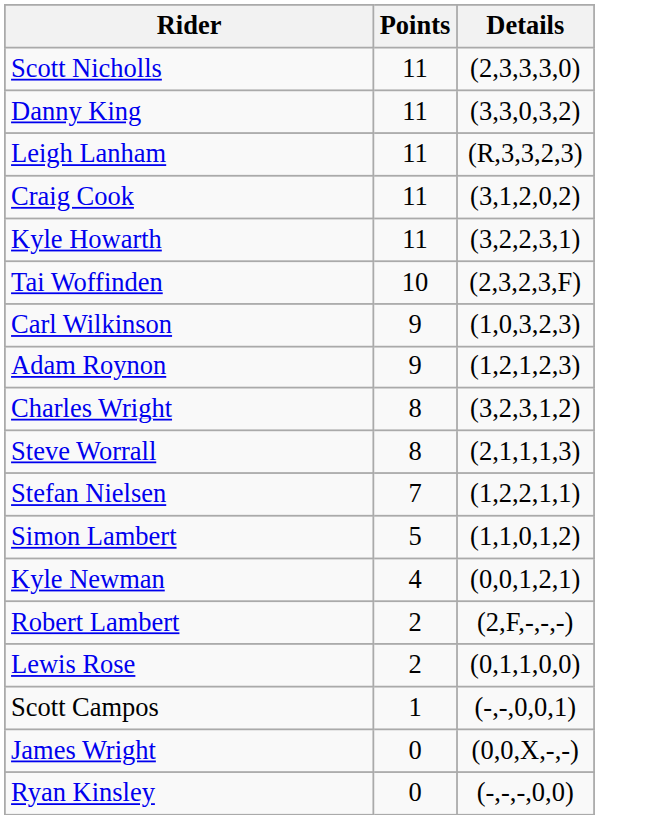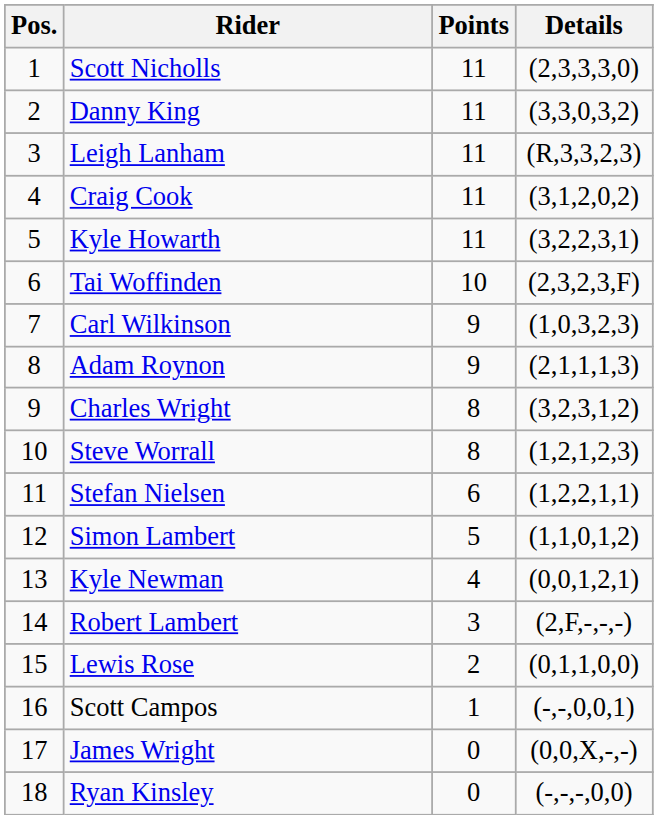+ column: Pos. | 1 | 2 | 3 | 4 | 5 | 6 | 7 | 8 | 9 | 10 | 11 | 12 | 13 | 14 | 15 | 16 | 17 | 18
Adam Roynon | Details: (1,2,1,2,3) -> (2,1,1,1,3)
Steve Worrall | Details: (2,1,1,1,3) -> (1,2,1,2,3)
Stefan Nielsen | Points: 7 -> 6
Robert Lambert | Points: 2 -> 3
